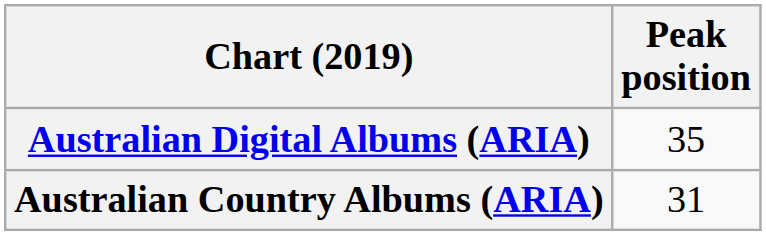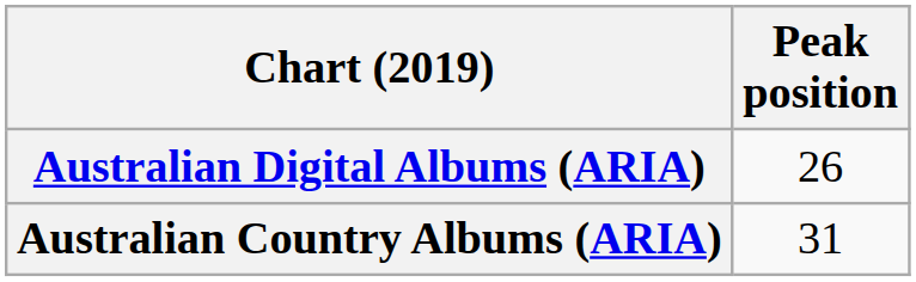Australian Digital Albums (ARIA) | Peak position: 35 -> 26
